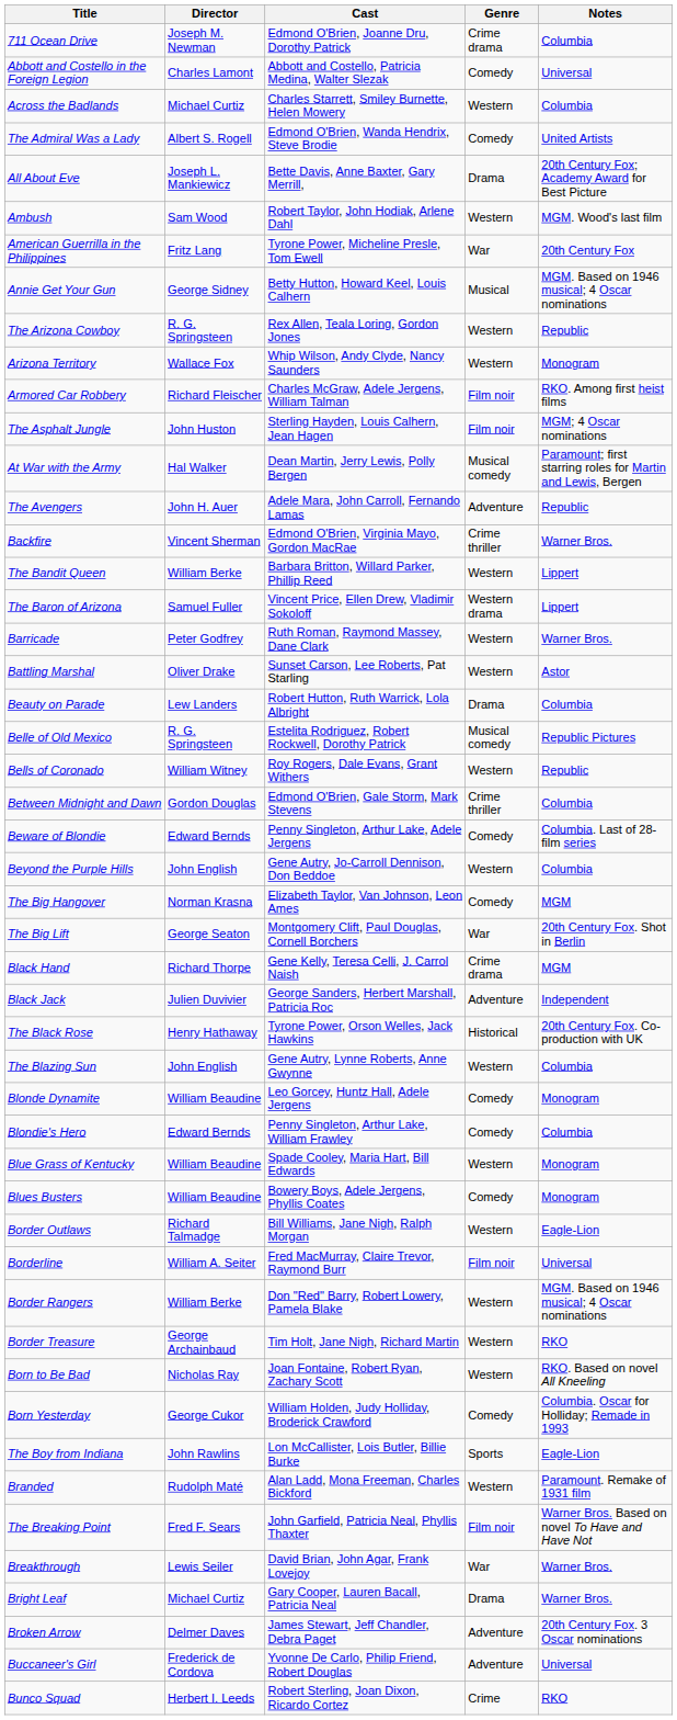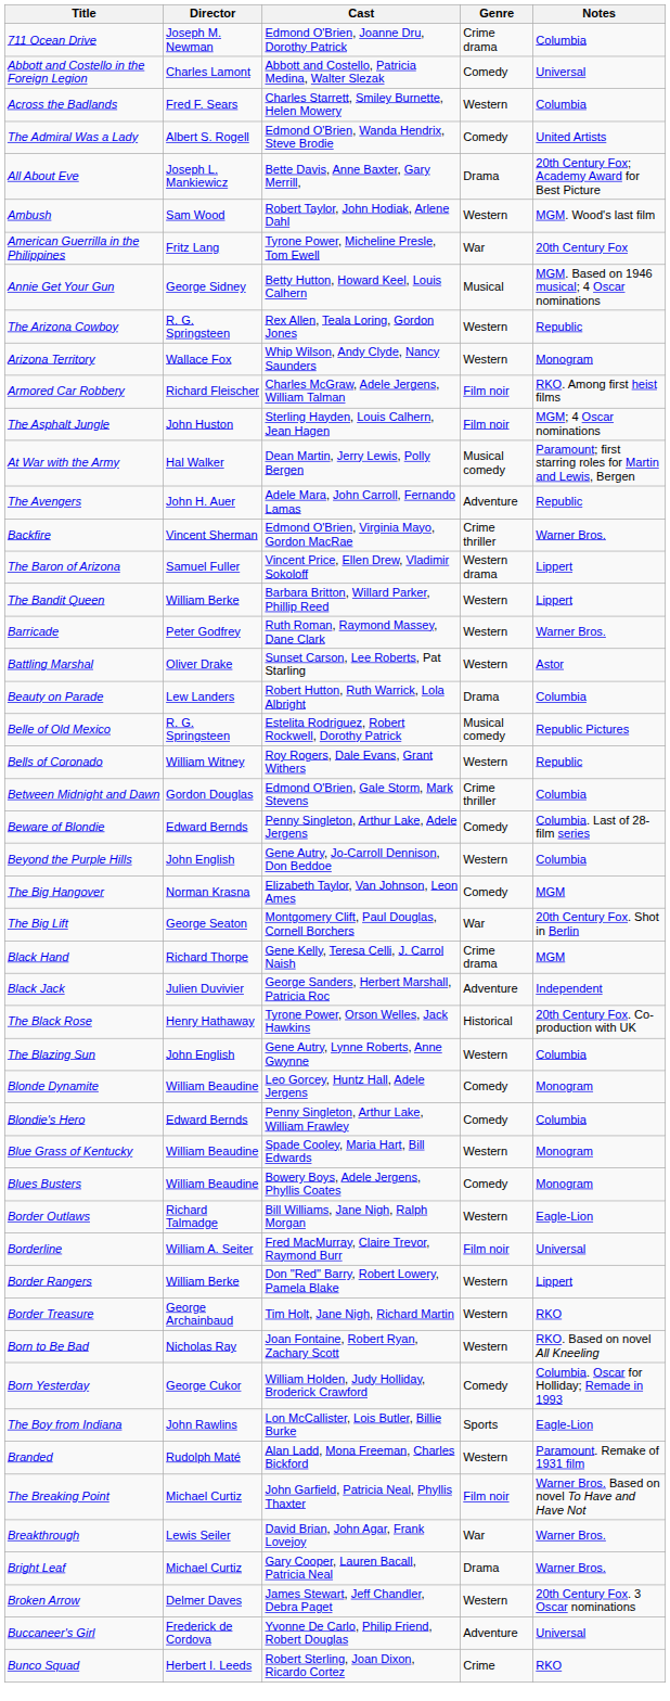Across the Badlands | Director: Michael Curtiz -> Fred F. Sears
rows swapped: The Bandit Queen <-> The Baron of Arizona
Border Rangers | Notes: MGM. Based on 1946 musical; 4 Oscar nominations -> Lippert
The Breaking Point | Director: Fred F. Sears -> Michael Curtiz
Broken Arrow | Genre: Adventure -> Western
